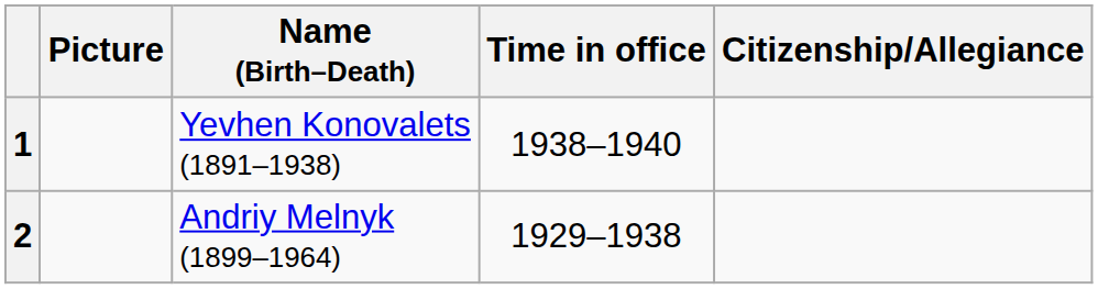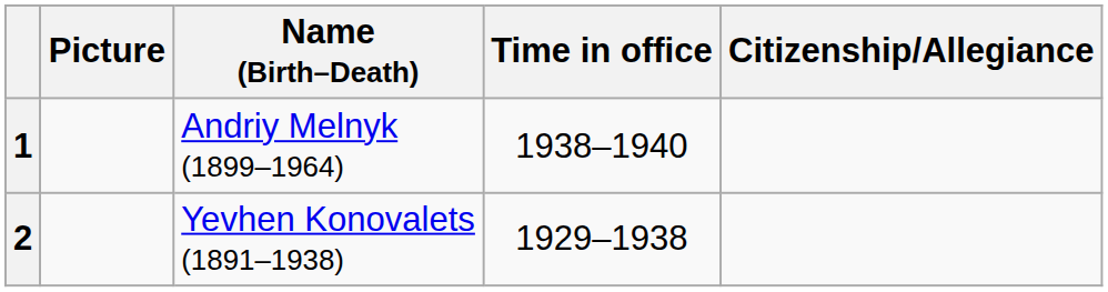1 | Name (Birth–Death): Yevhen Konovalets (1891–1938) -> Andriy Melnyk (1899–1964)
2 | Name (Birth–Death): Andriy Melnyk (1899–1964) -> Yevhen Konovalets (1891–1938)
